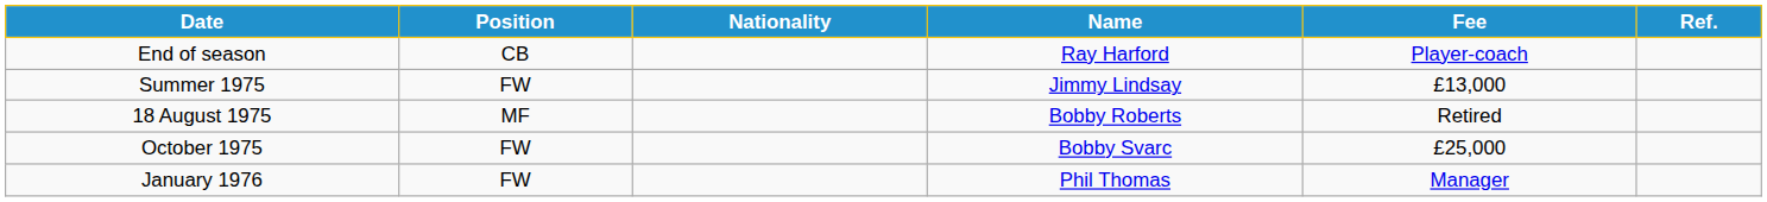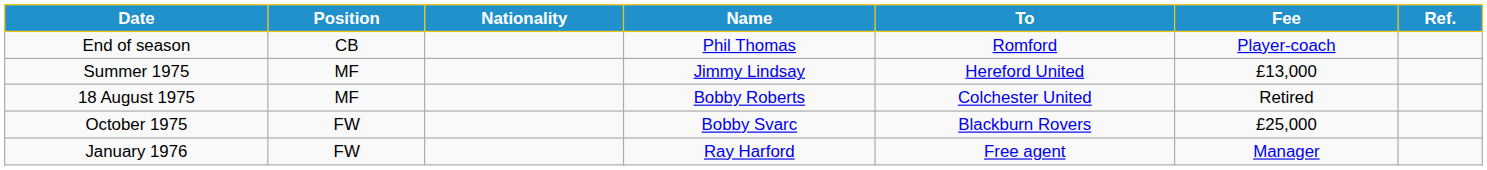+ column: To | Romford | Hereford United | Colchester United | Blackburn Rovers | Free agent
End of season | Name: Ray Harford -> Phil Thomas
Summer 1975 | Position: FW -> MF
January 1976 | Name: Phil Thomas -> Ray Harford
